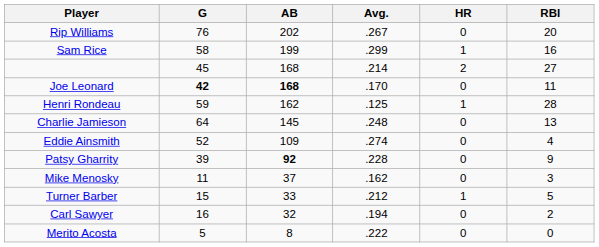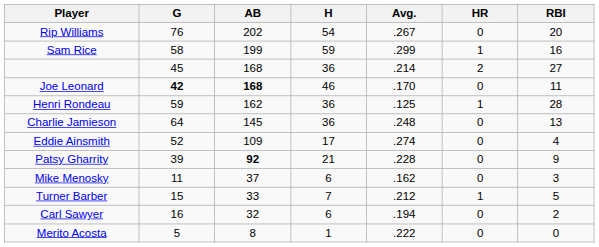+ column: H | 54 | 59 | 36 | 46 | 36 | 36 | 17 | 21 | 6 | 7 | 6 | 1
